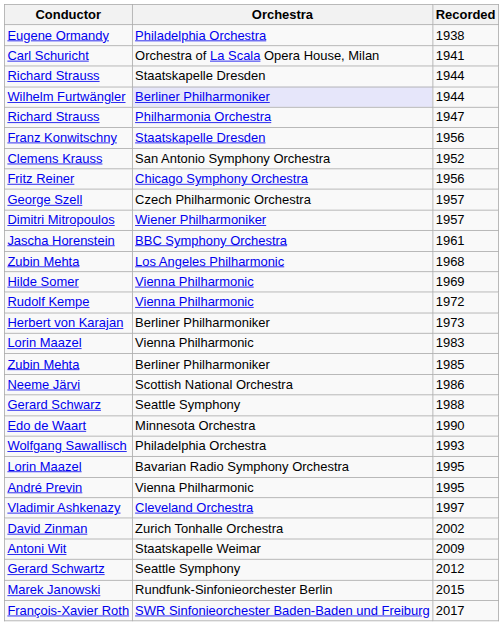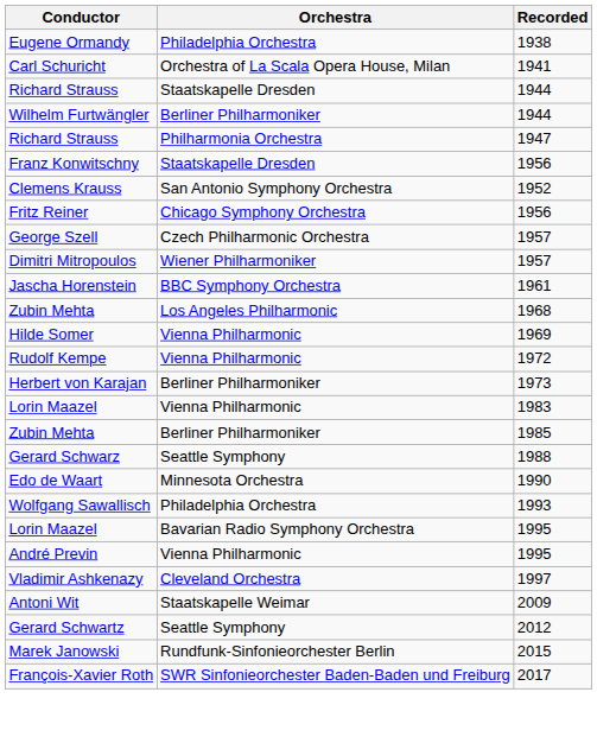Wilhelm Furtwängler | Orchestra: lavender background -> no background
- row: Neeme Järvi | Scottish National Orchestra | 1986
- row: David Zinman | Zurich Tonhalle Orchestra | 2002
